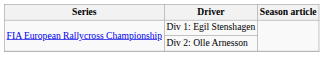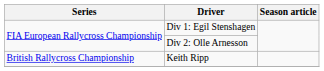+ row: British Rallycross Championship | Keith Ripp
